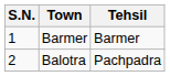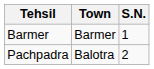columns swapped: S.N. <-> Tehsil
